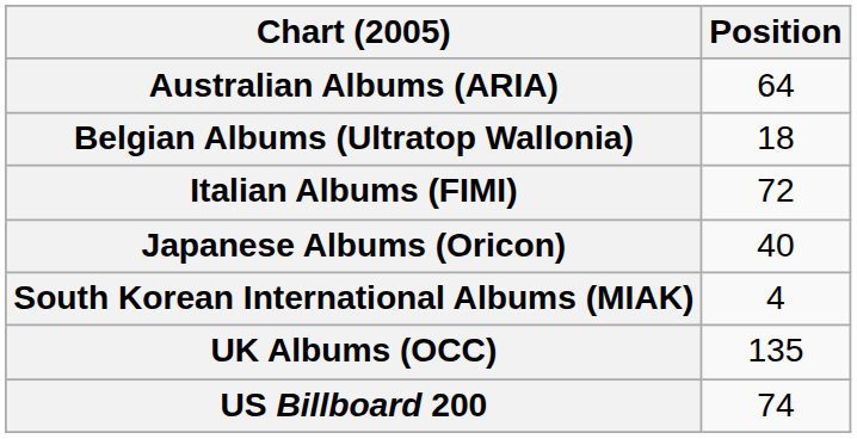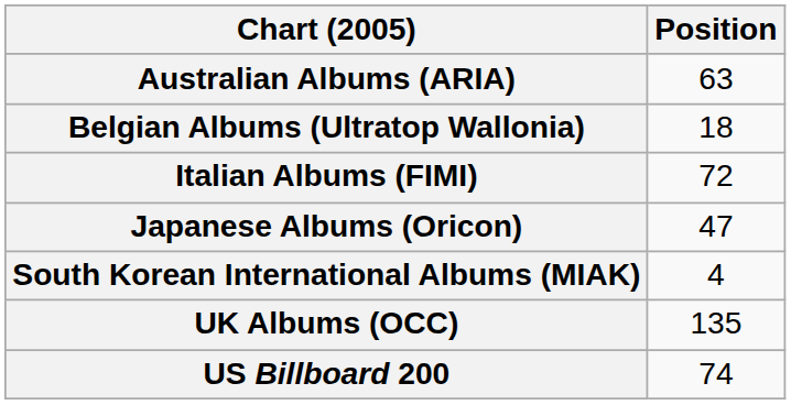Australian Albums (ARIA) | Position: 64 -> 63
Japanese Albums (Oricon) | Position: 40 -> 47
